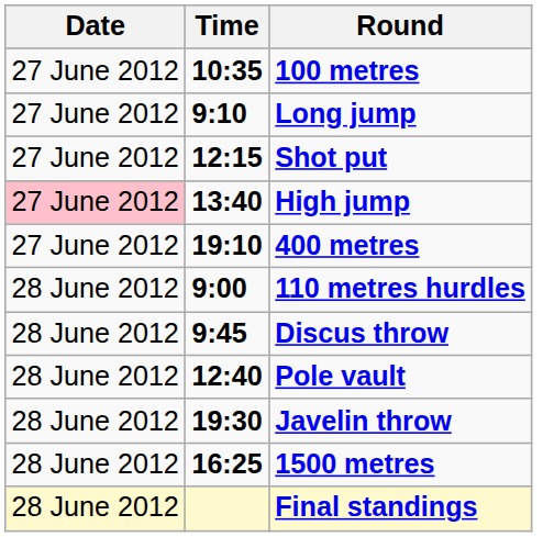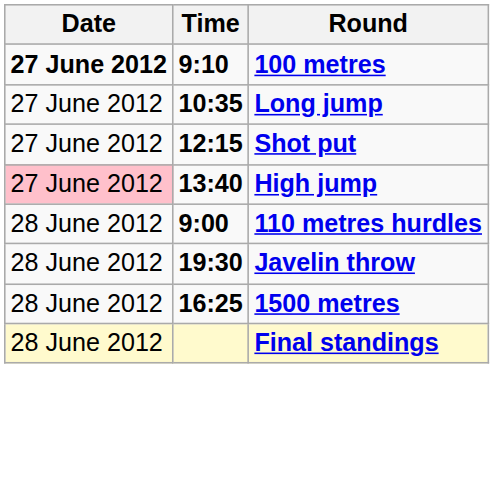100 metres | Date: normal -> bold
100 metres | Time: 10:35 -> 9:10
Long jump | Time: 9:10 -> 10:35
- row: 27 June 2012 | 19:10 | 400 metres
- row: 28 June 2012 | 9:45 | Discus throw
- row: 28 June 2012 | 12:40 | Pole vault
